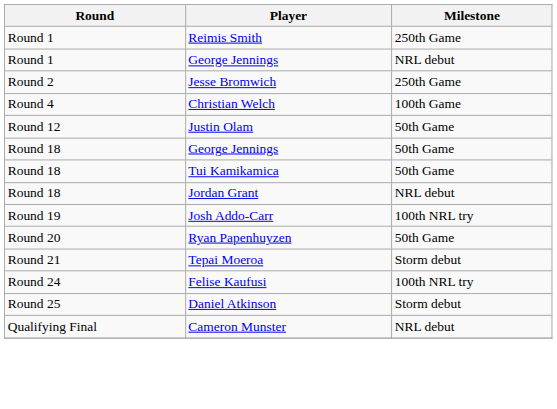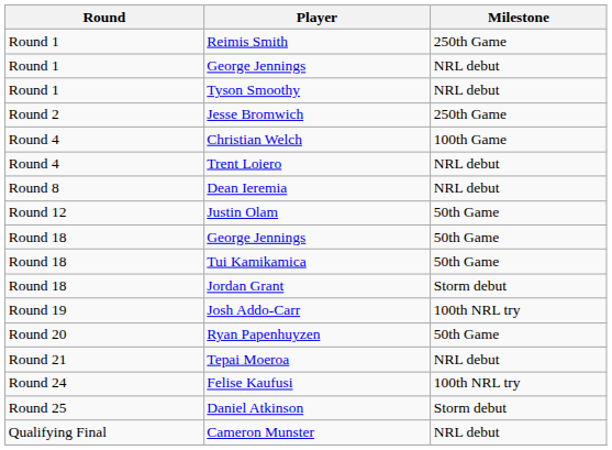+ row: Round 1 | Tyson Smoothy | NRL debut
+ row: Round 4 | Trent Loiero | NRL debut
+ row: Round 8 | Dean Ieremia | NRL debut
Jordan Grant | Milestone: NRL debut -> Storm debut
Tepai Moeroa | Milestone: Storm debut -> NRL debut
